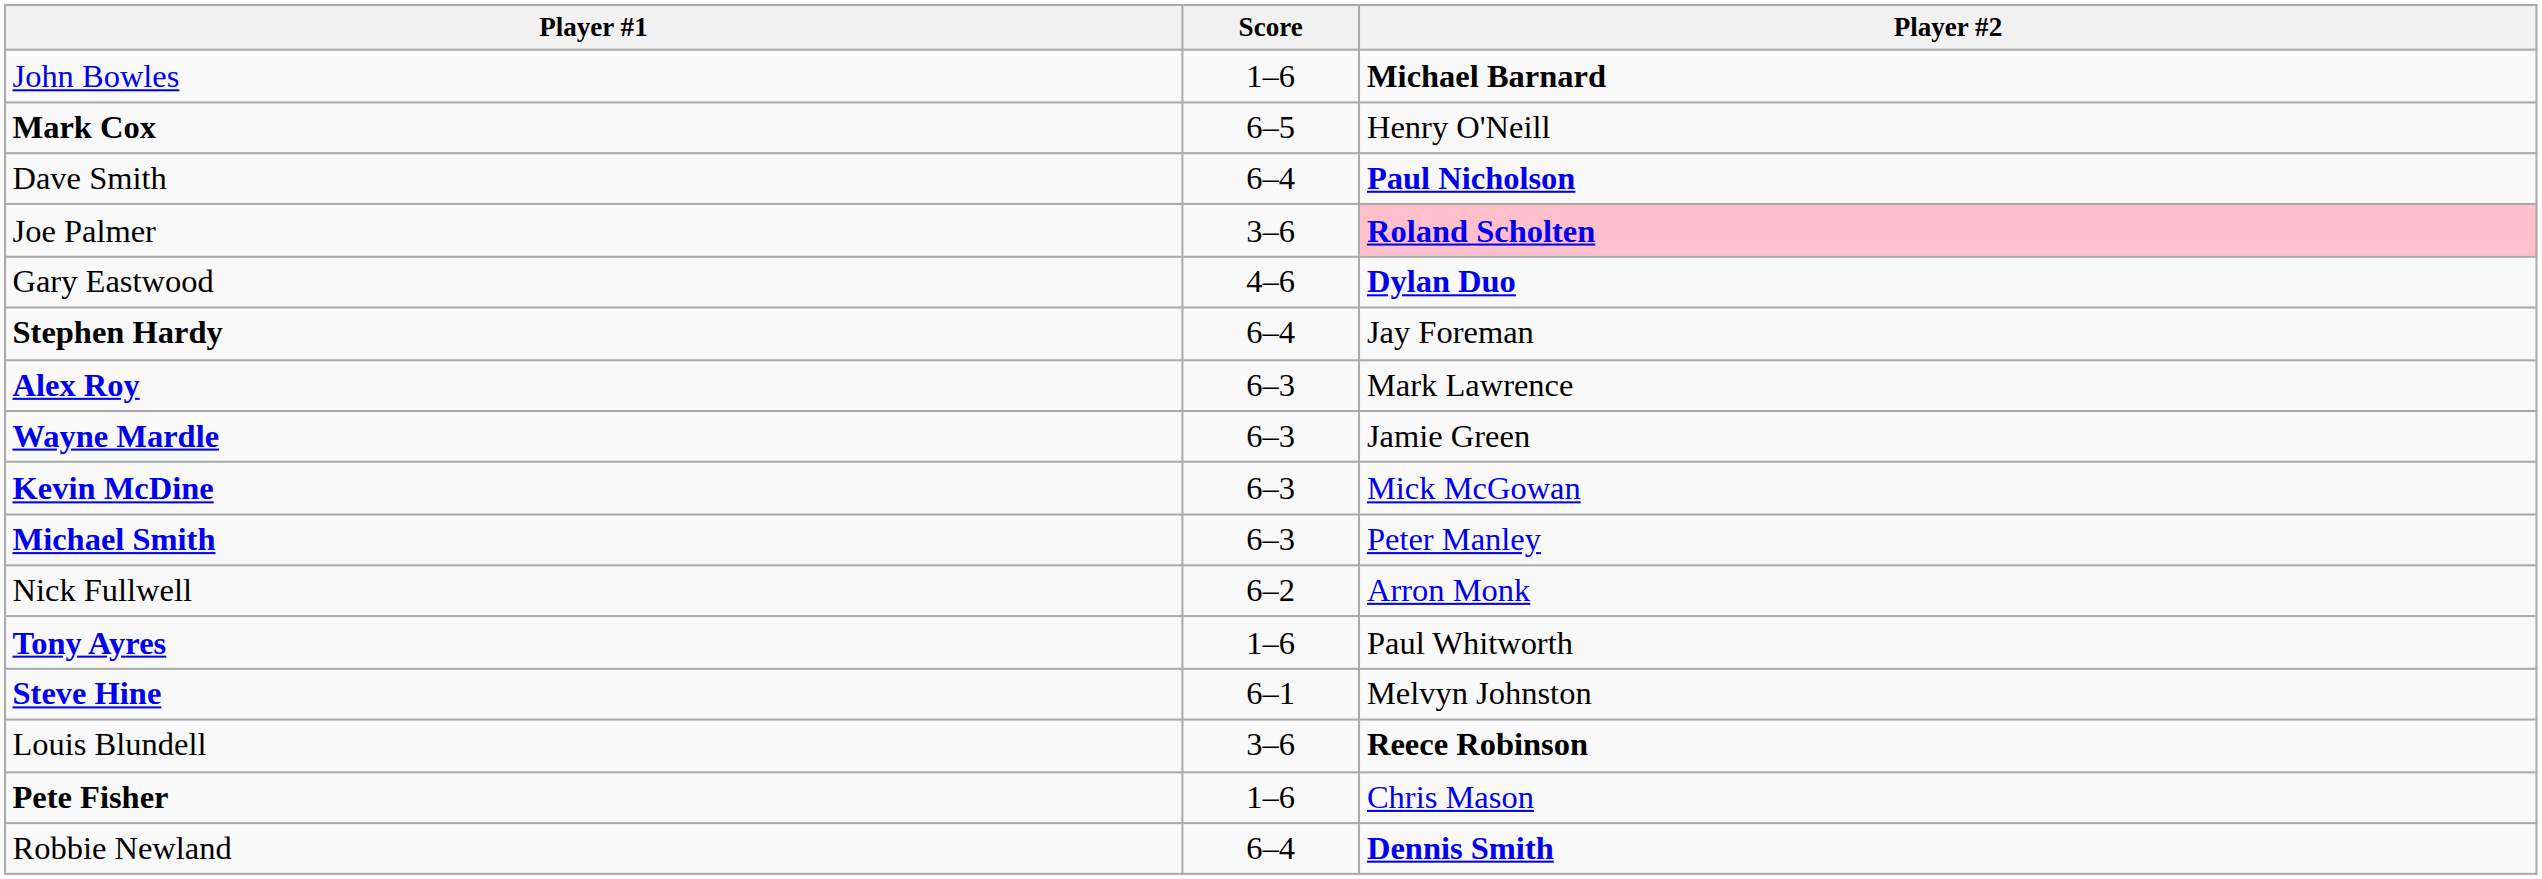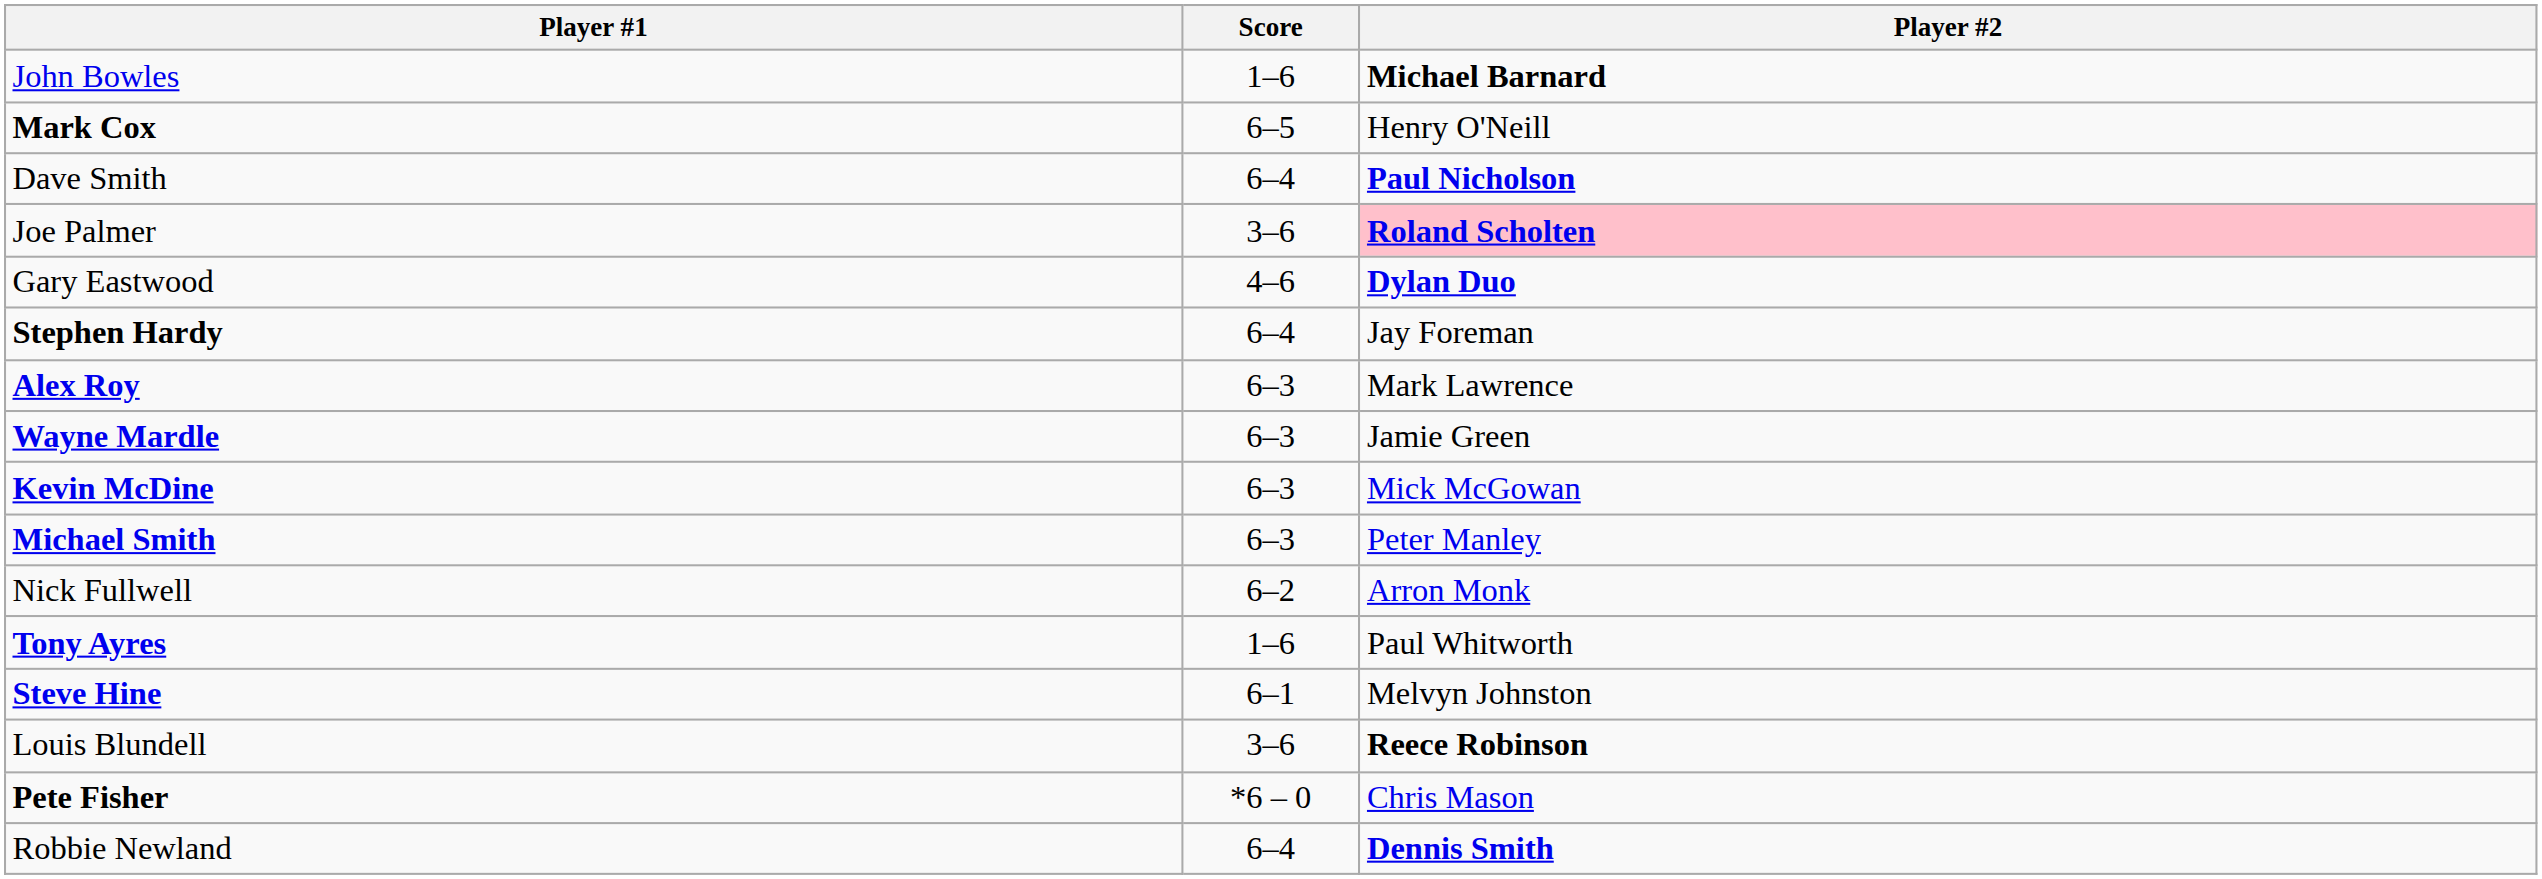Pete Fisher | Score: 1–6 -> *6 – 0
